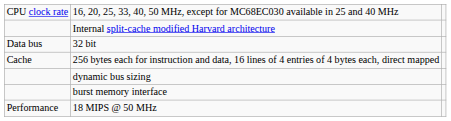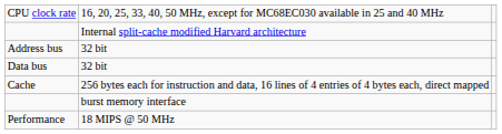+ row: Address bus | 32 bit
- row: dynamic bus sizing
